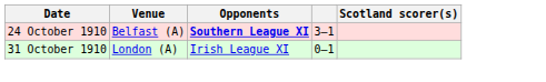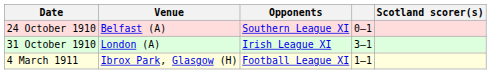24 October 1910 | Opponents: bold -> normal
24 October 1910 | column 4: 3–1 -> 0–1
31 October 1910 | column 4: 0–1 -> 3–1
+ row: 4 March 1911 | Ibrox Park, Glasgow (H) | Football League XI | 1–1
